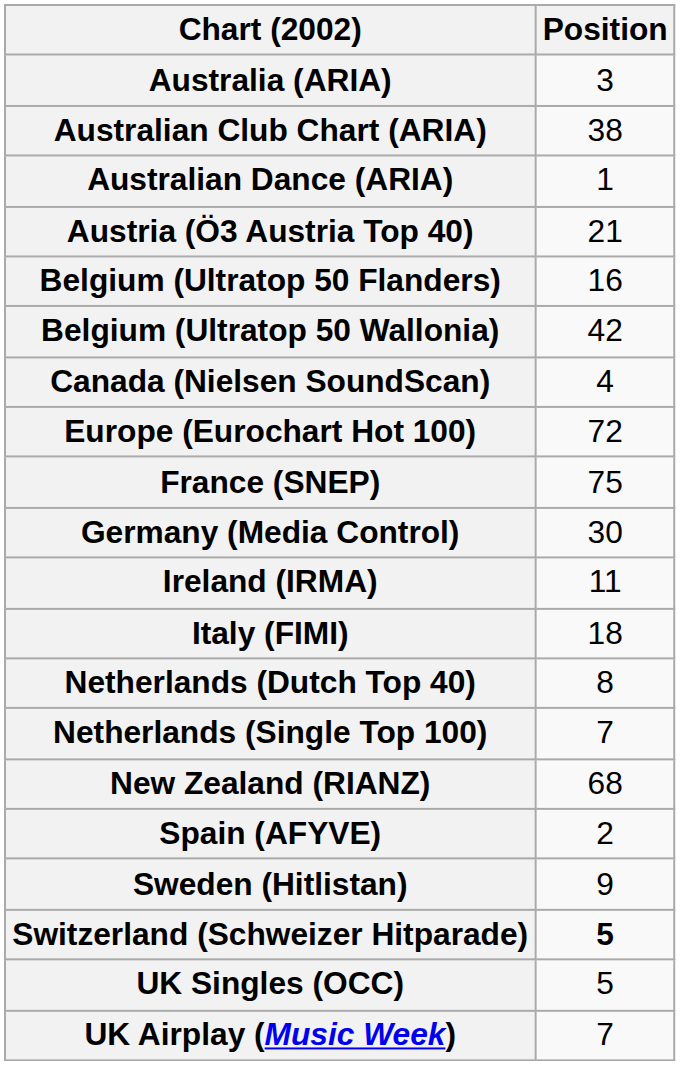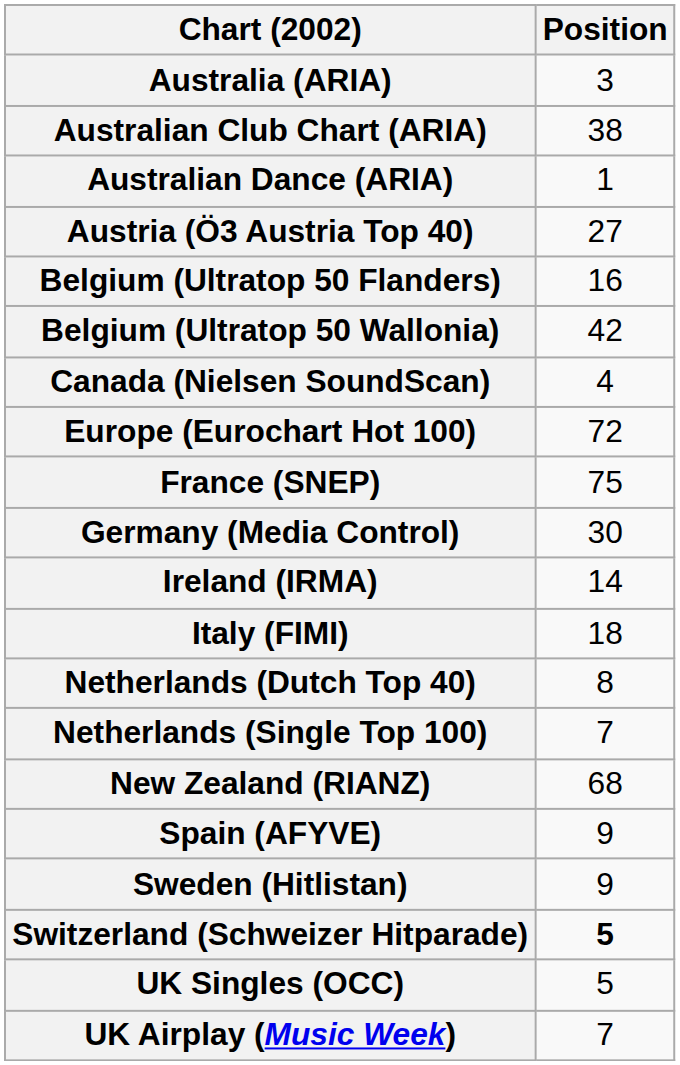Austria (Ö3 Austria Top 40) | Position: 21 -> 27
Ireland (IRMA) | Position: 11 -> 14
Spain (AFYVE) | Position: 2 -> 9
